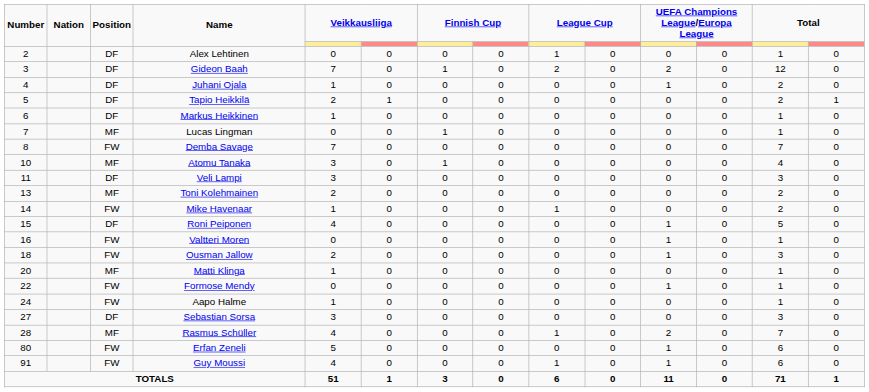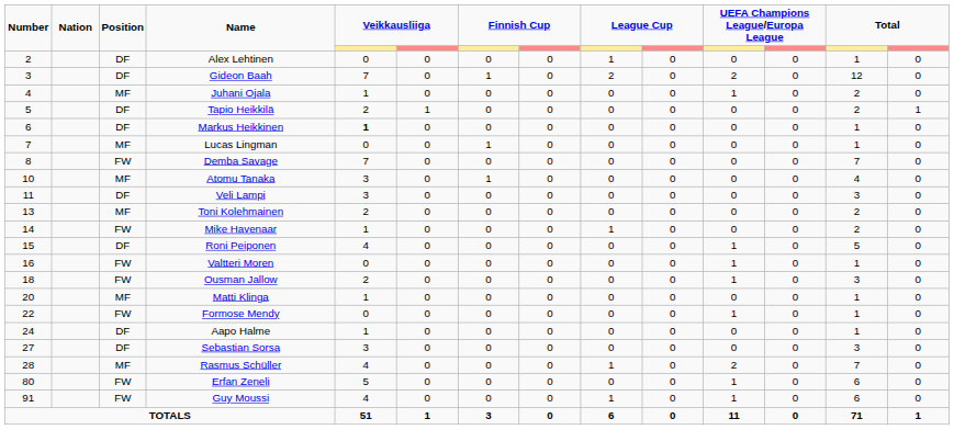Juhani Ojala | Position: DF -> MF
Markus Heikkinen | column 5: normal -> bold
Aapo Halme | Position: FW -> DF
